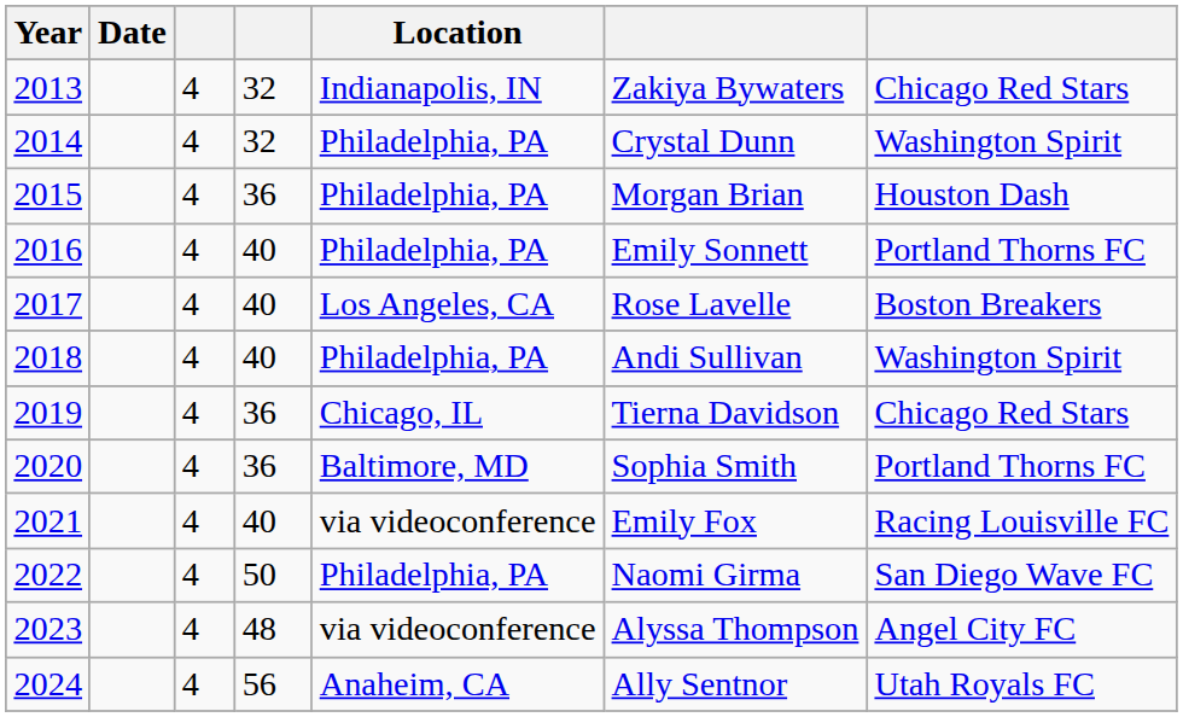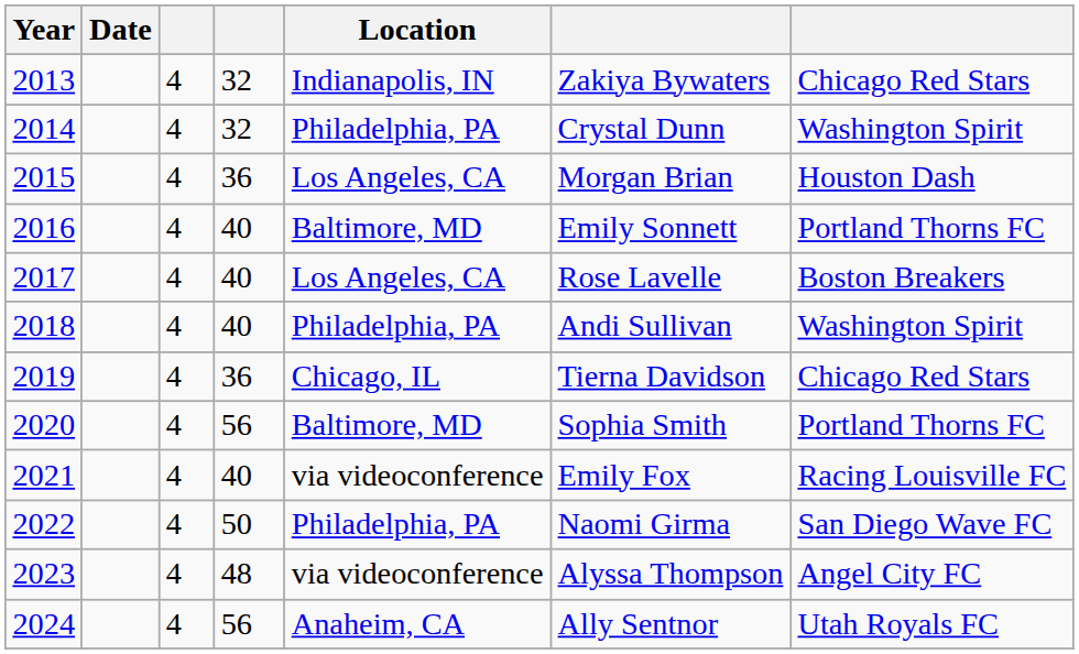2015 | Location: Philadelphia, PA -> Los Angeles, CA
2016 | Location: Philadelphia, PA -> Baltimore, MD
2020 | column 4: 36 -> 56
